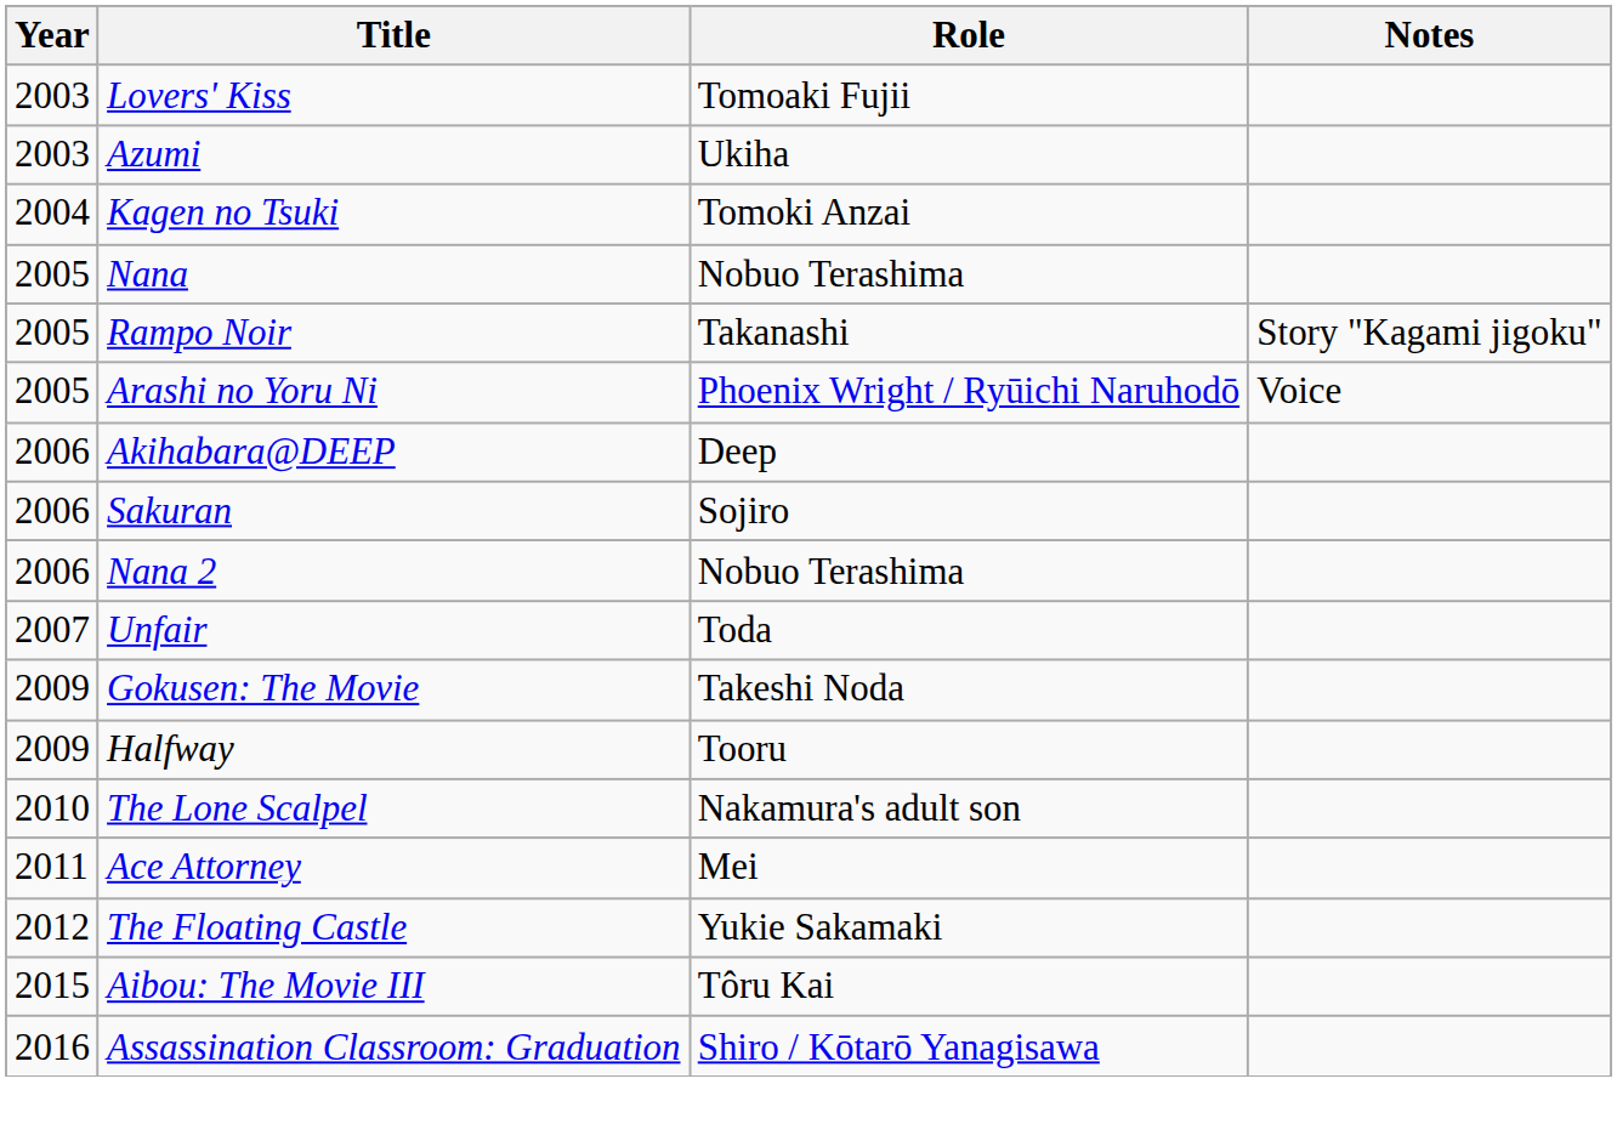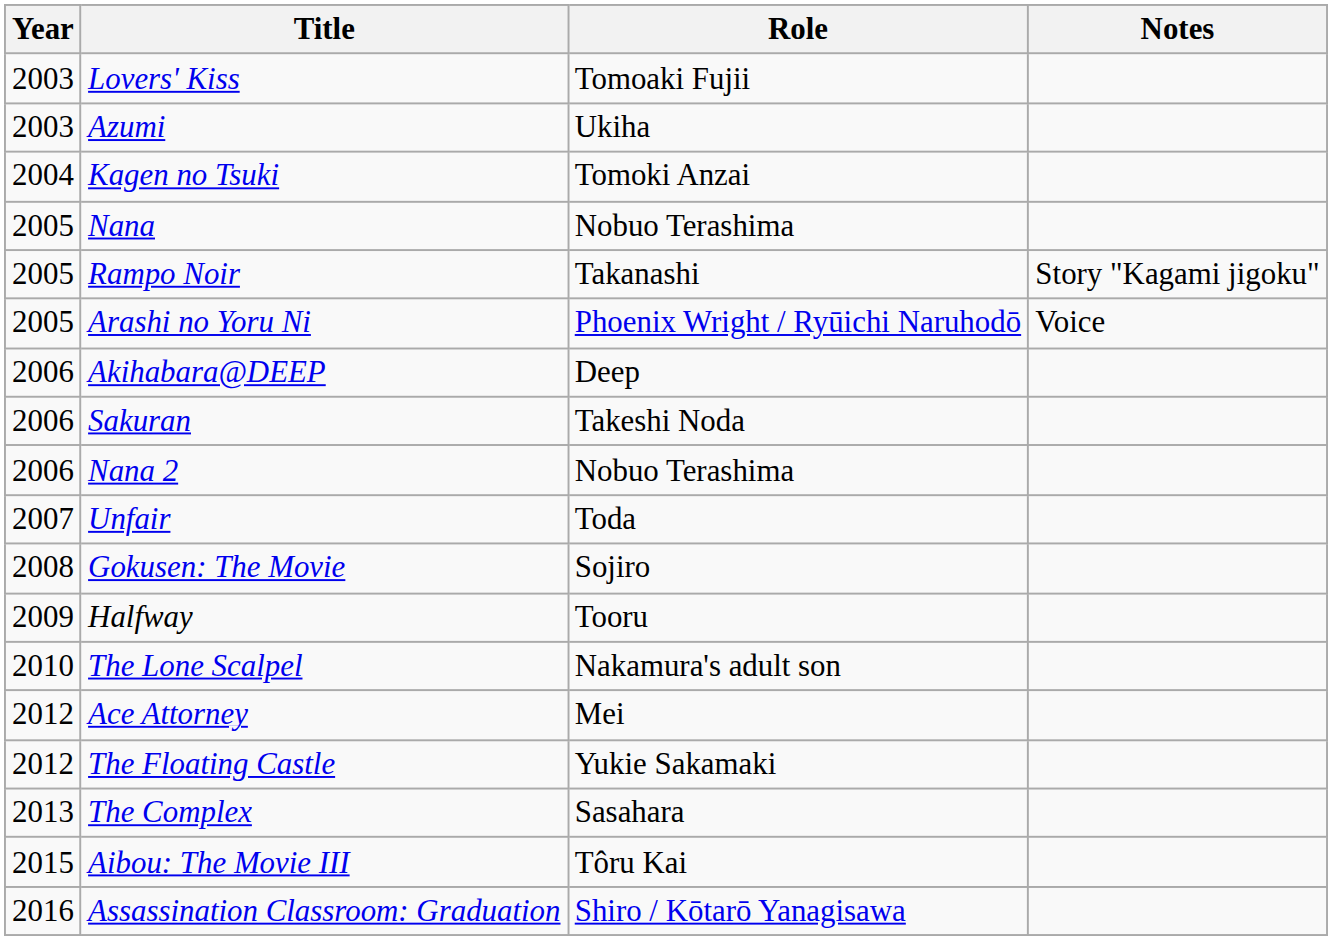Sakuran | Role: Sojiro -> Takeshi Noda
Gokusen: The Movie | Year: 2009 -> 2008
Gokusen: The Movie | Role: Takeshi Noda -> Sojiro
Ace Attorney | Year: 2011 -> 2012
+ row: 2013 | The Complex | Sasahara
